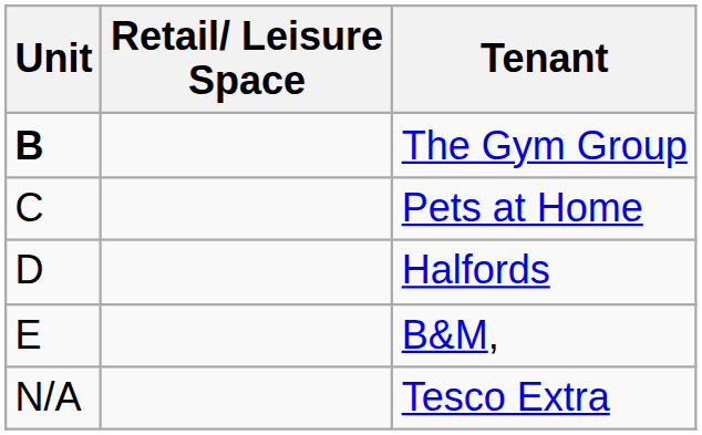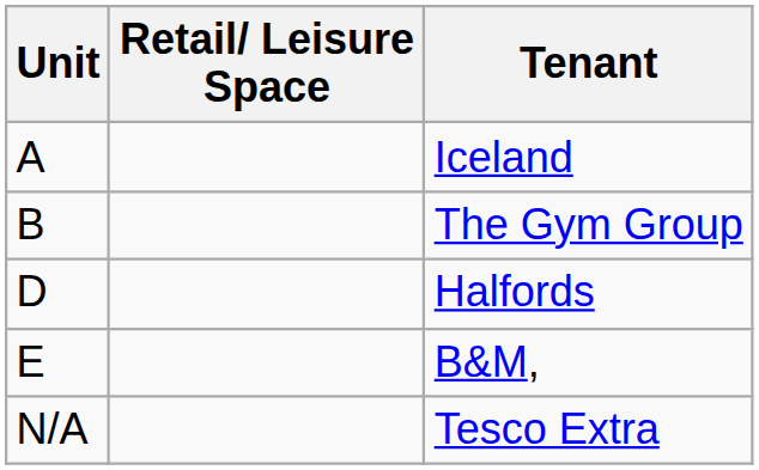+ row: A | Iceland
The Gym Group | Unit: bold -> normal
- row: C | Pets at Home
